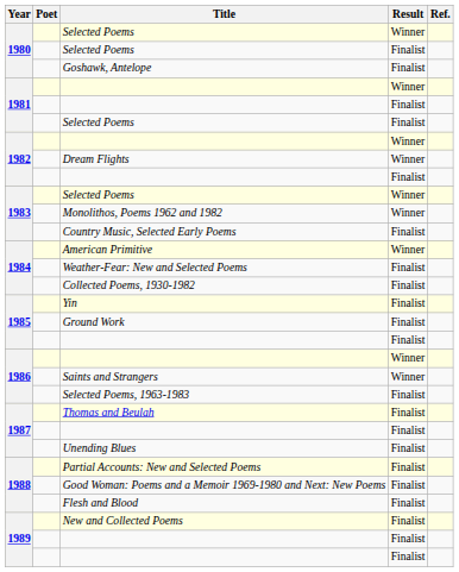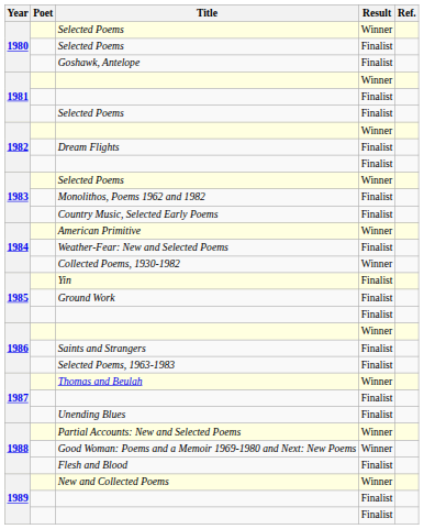Dream Flights | Result: Winner -> Finalist
Monolithos, Poems 1962 and 1982 | Result: Winner -> Finalist
Collected Poems, 1930-1982 | Result: Finalist -> Winner
Saints and Strangers | Result: Winner -> Finalist
Thomas and Beulah | Result: Finalist -> Winner
Partial Accounts: New and Selected Poems | Result: Finalist -> Winner
Good Woman: Poems and a Memoir 1969-1980 and Next: New Poems | Result: Finalist -> Winner
New and Collected Poems | Result: Finalist -> Winner
